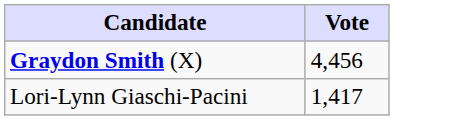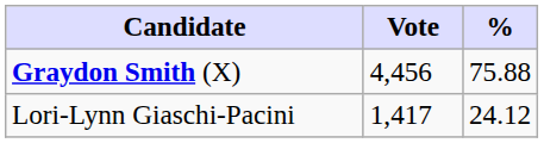+ column: % | 75.88 | 24.12
